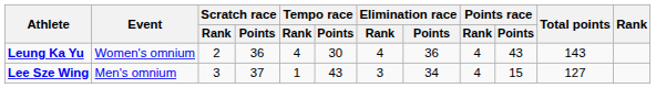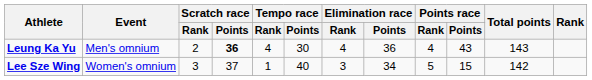Leung Ka Yu | Event: Women's omnium -> Men's omnium
Leung Ka Yu | Scratch race / Points: normal -> bold
Lee Sze Wing | Event: Men's omnium -> Women's omnium
Lee Sze Wing | Tempo race / Points: 43 -> 40
Lee Sze Wing | Points race / Rank: 4 -> 5
Lee Sze Wing | Total points: 127 -> 142
